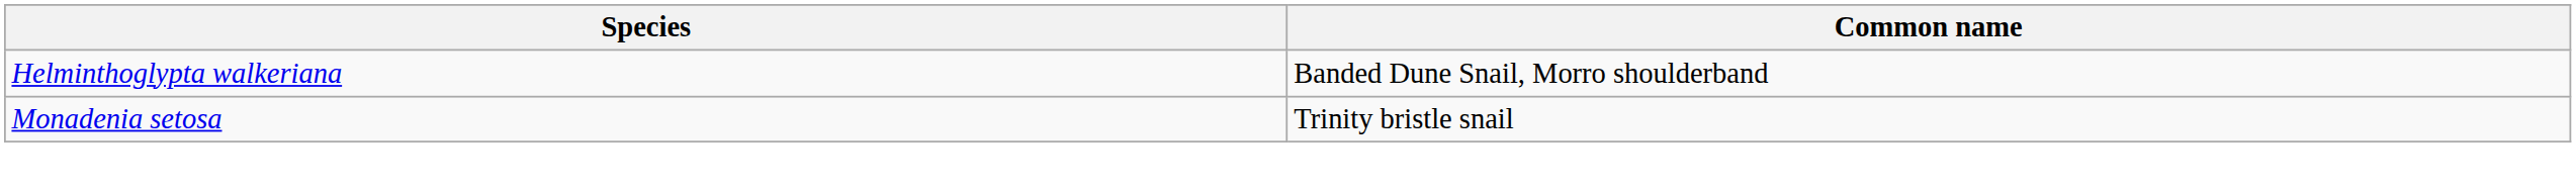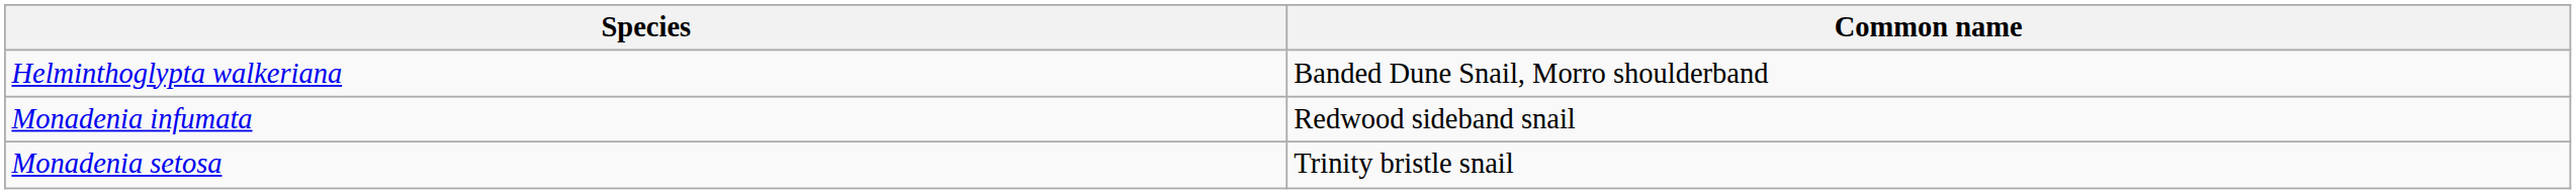+ row: Monadenia infumata | Redwood sideband snail
